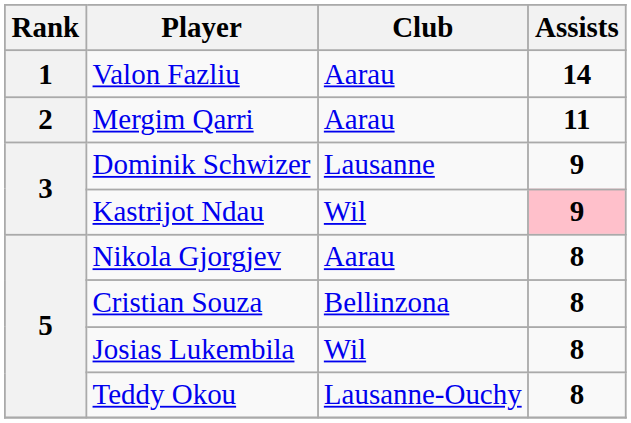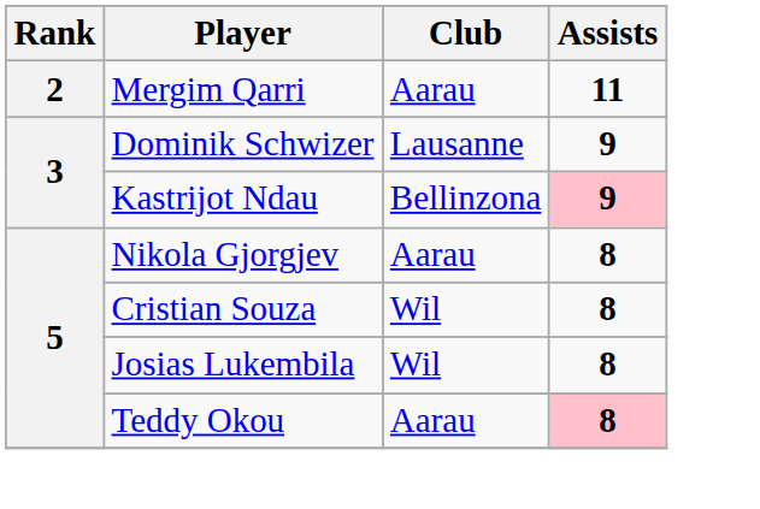- row: 1 | Valon Fazliu | Aarau | 14
Kastrijot Ndau | Club: Wil -> Bellinzona
Cristian Souza | Club: Bellinzona -> Wil
Teddy Okou | Club: Lausanne-Ouchy -> Aarau
Teddy Okou | Assists: no background -> pink background
